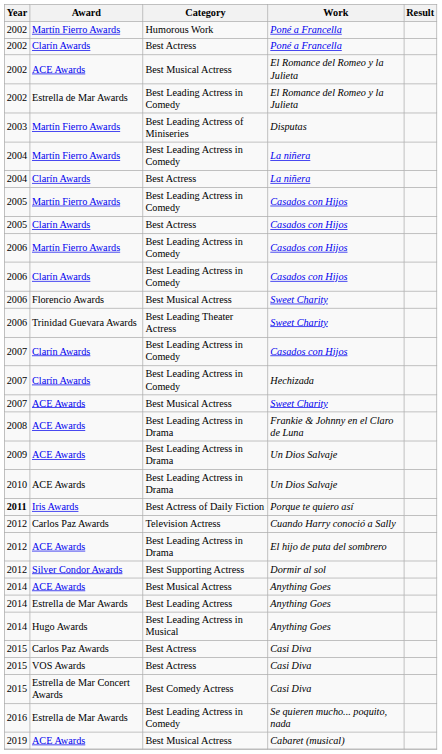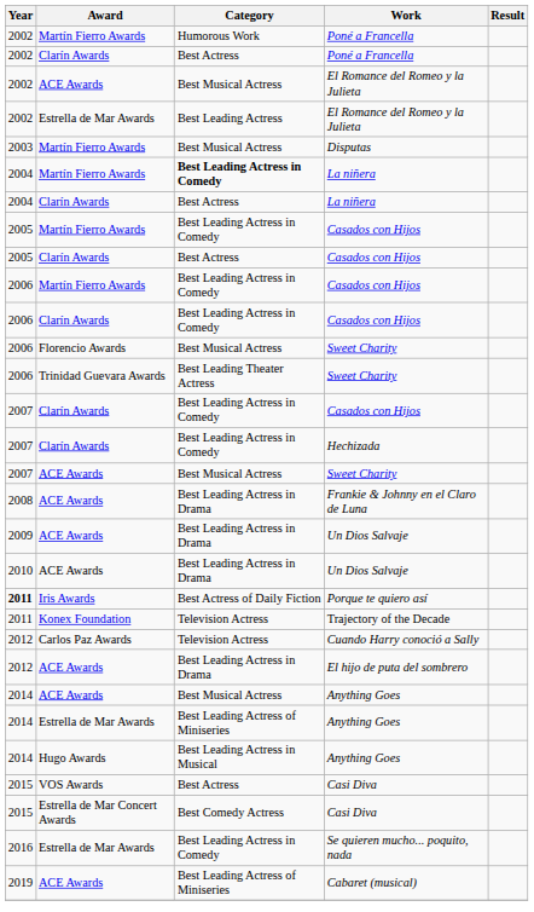Estrella de Mar Awards / El Romance del Romeo y la Julieta | Category: Best Leading Actress in Comedy -> Best Leading Actress
Disputas | Category: Best Leading Actress of Miniseries -> Best Musical Actress
Martín Fierro Awards / La niñera | Category: normal -> bold
+ row: 2011 | Konex Foundation | Television Actress | Trajectory of the Decade
- row: 2012 | Silver Condor Awards | Best Supporting Actress | Dormir al sol
Estrella de Mar Awards / Anything Goes | Category: Best Leading Actress -> Best Leading Actress of Miniseries
- row: 2015 | Carlos Paz Awards | Best Actress | Casi Diva
Cabaret (musical) | Category: Best Musical Actress -> Best Leading Actress of Miniseries
